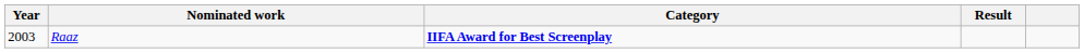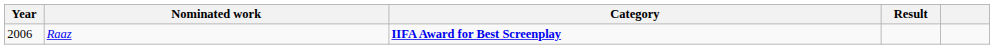Raaz | Year: 2003 -> 2006
